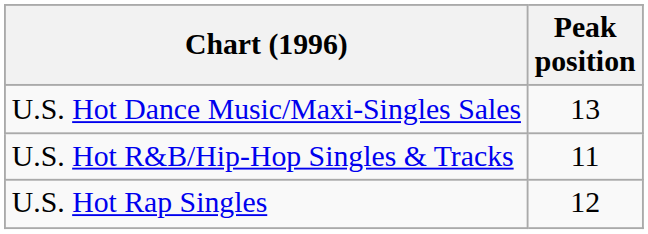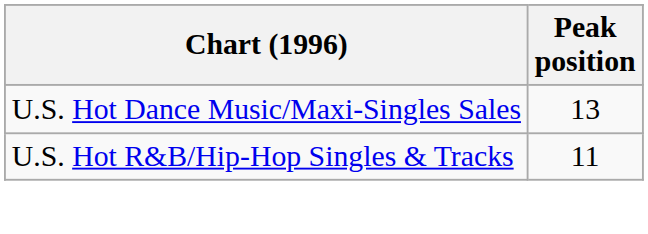- row: U.S. Hot Rap Singles | 12
